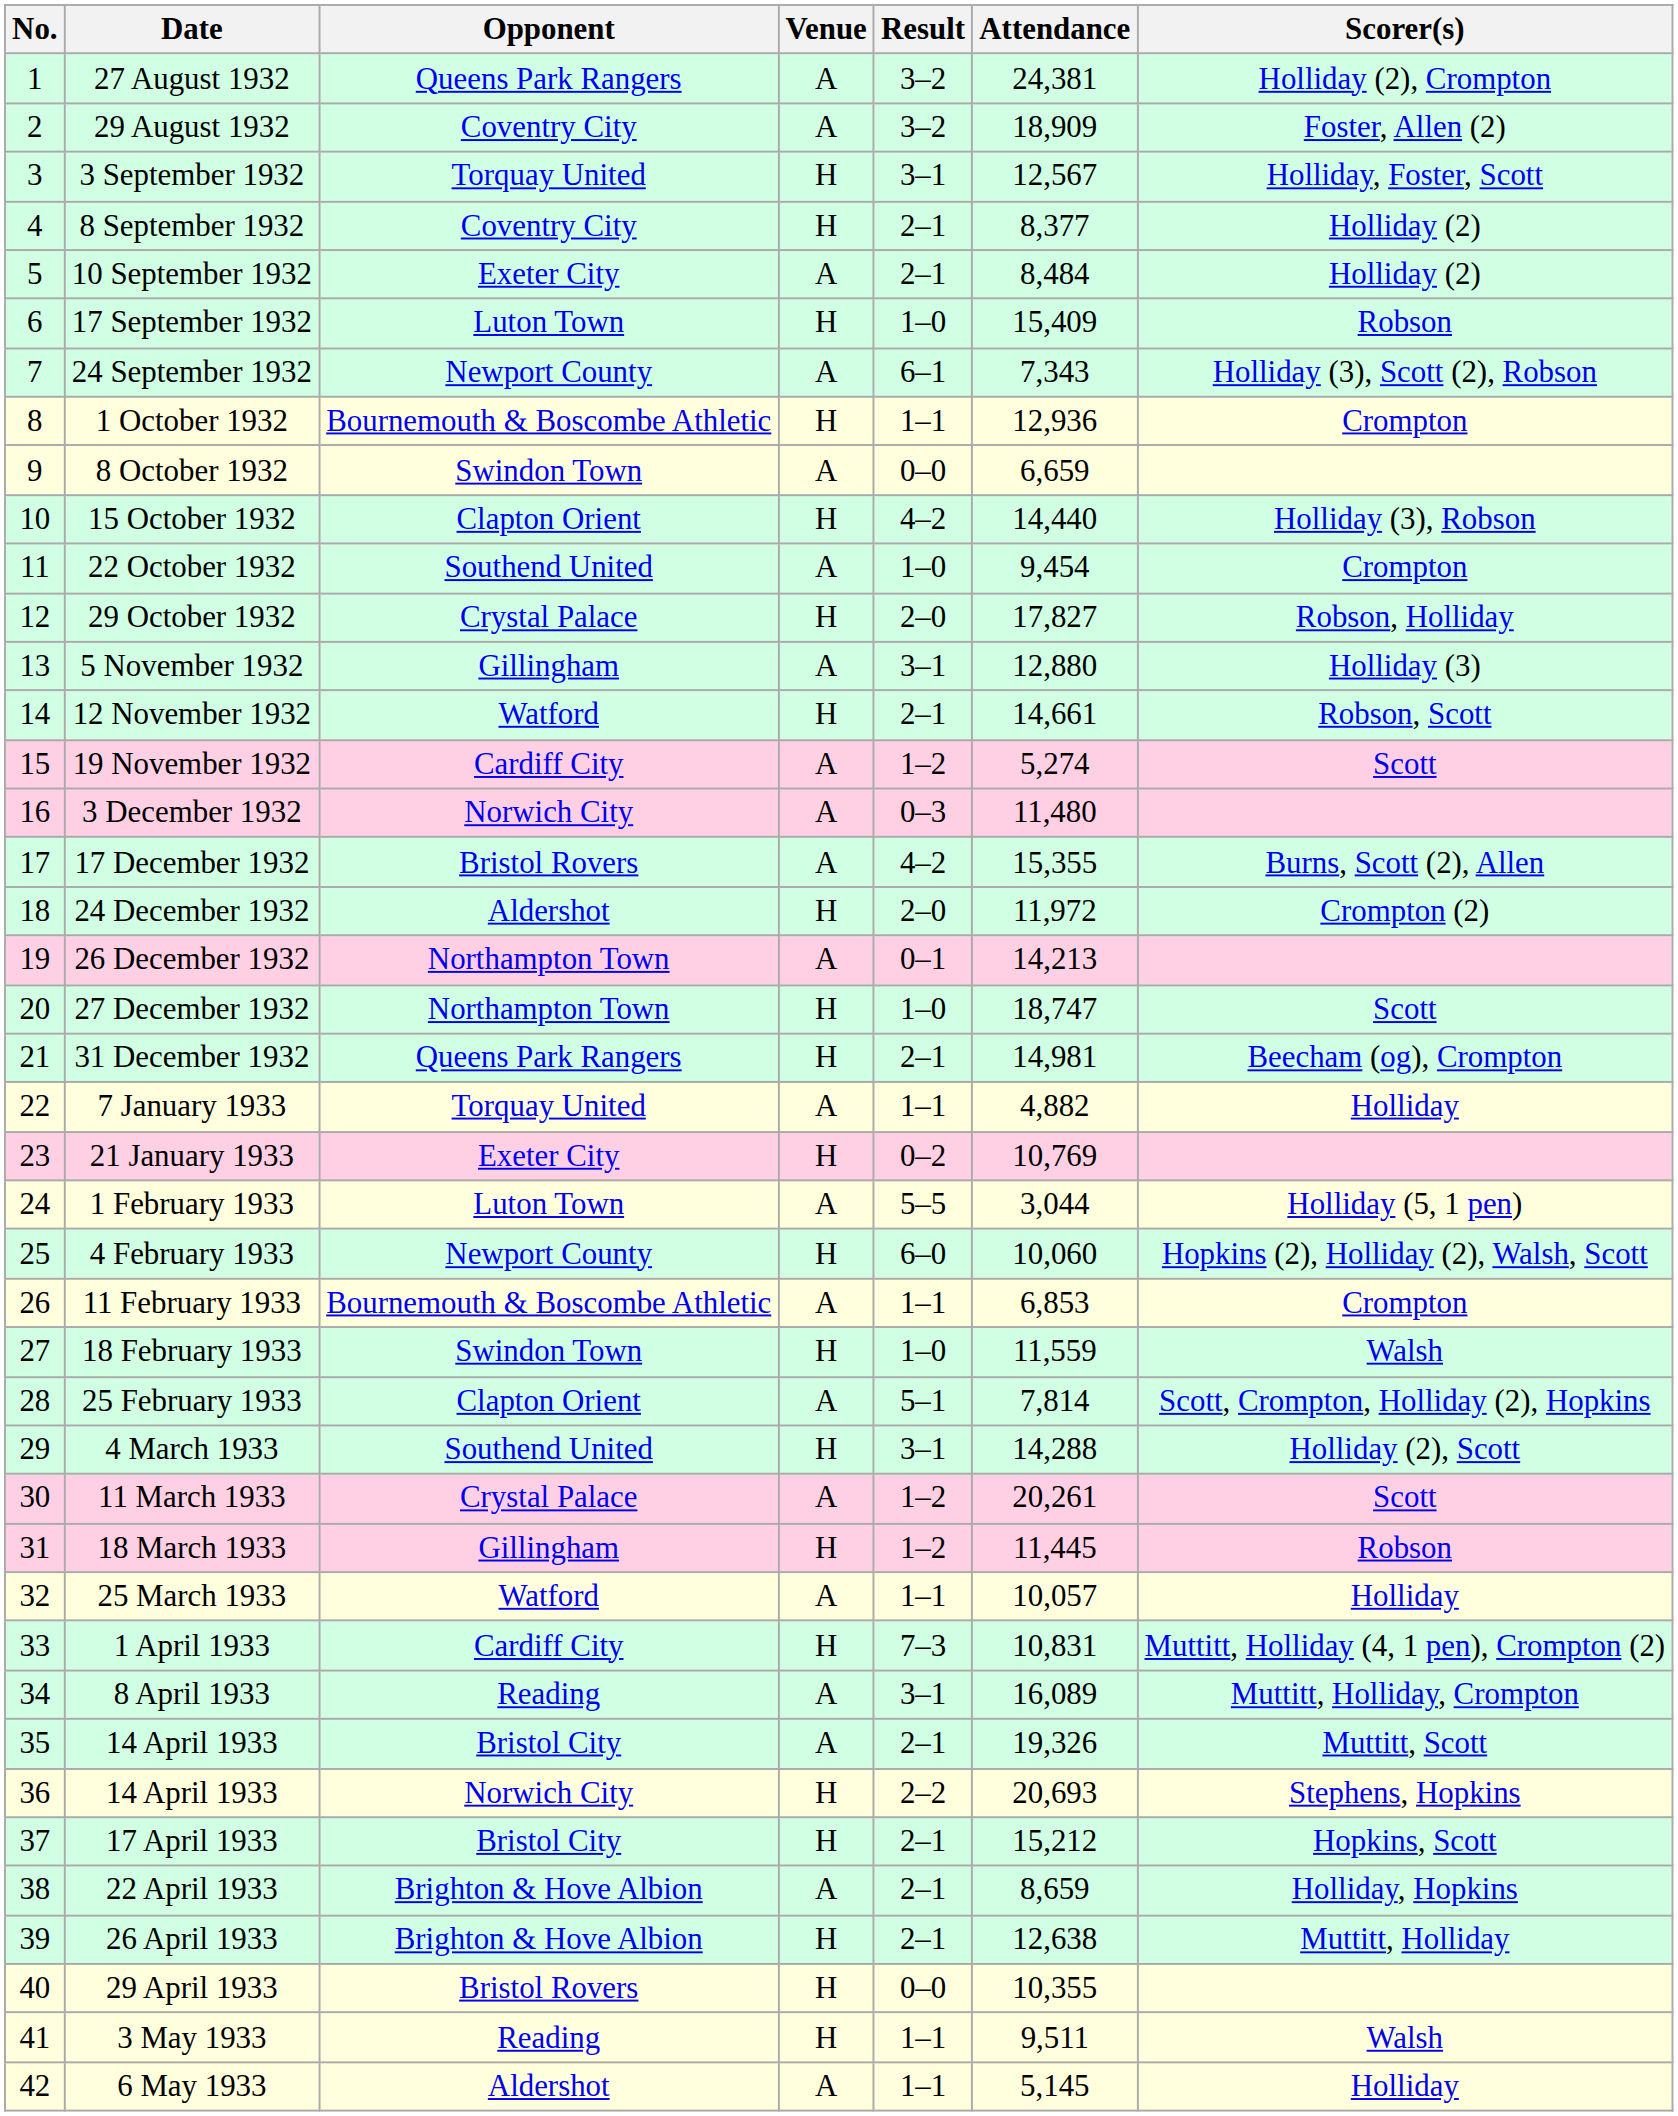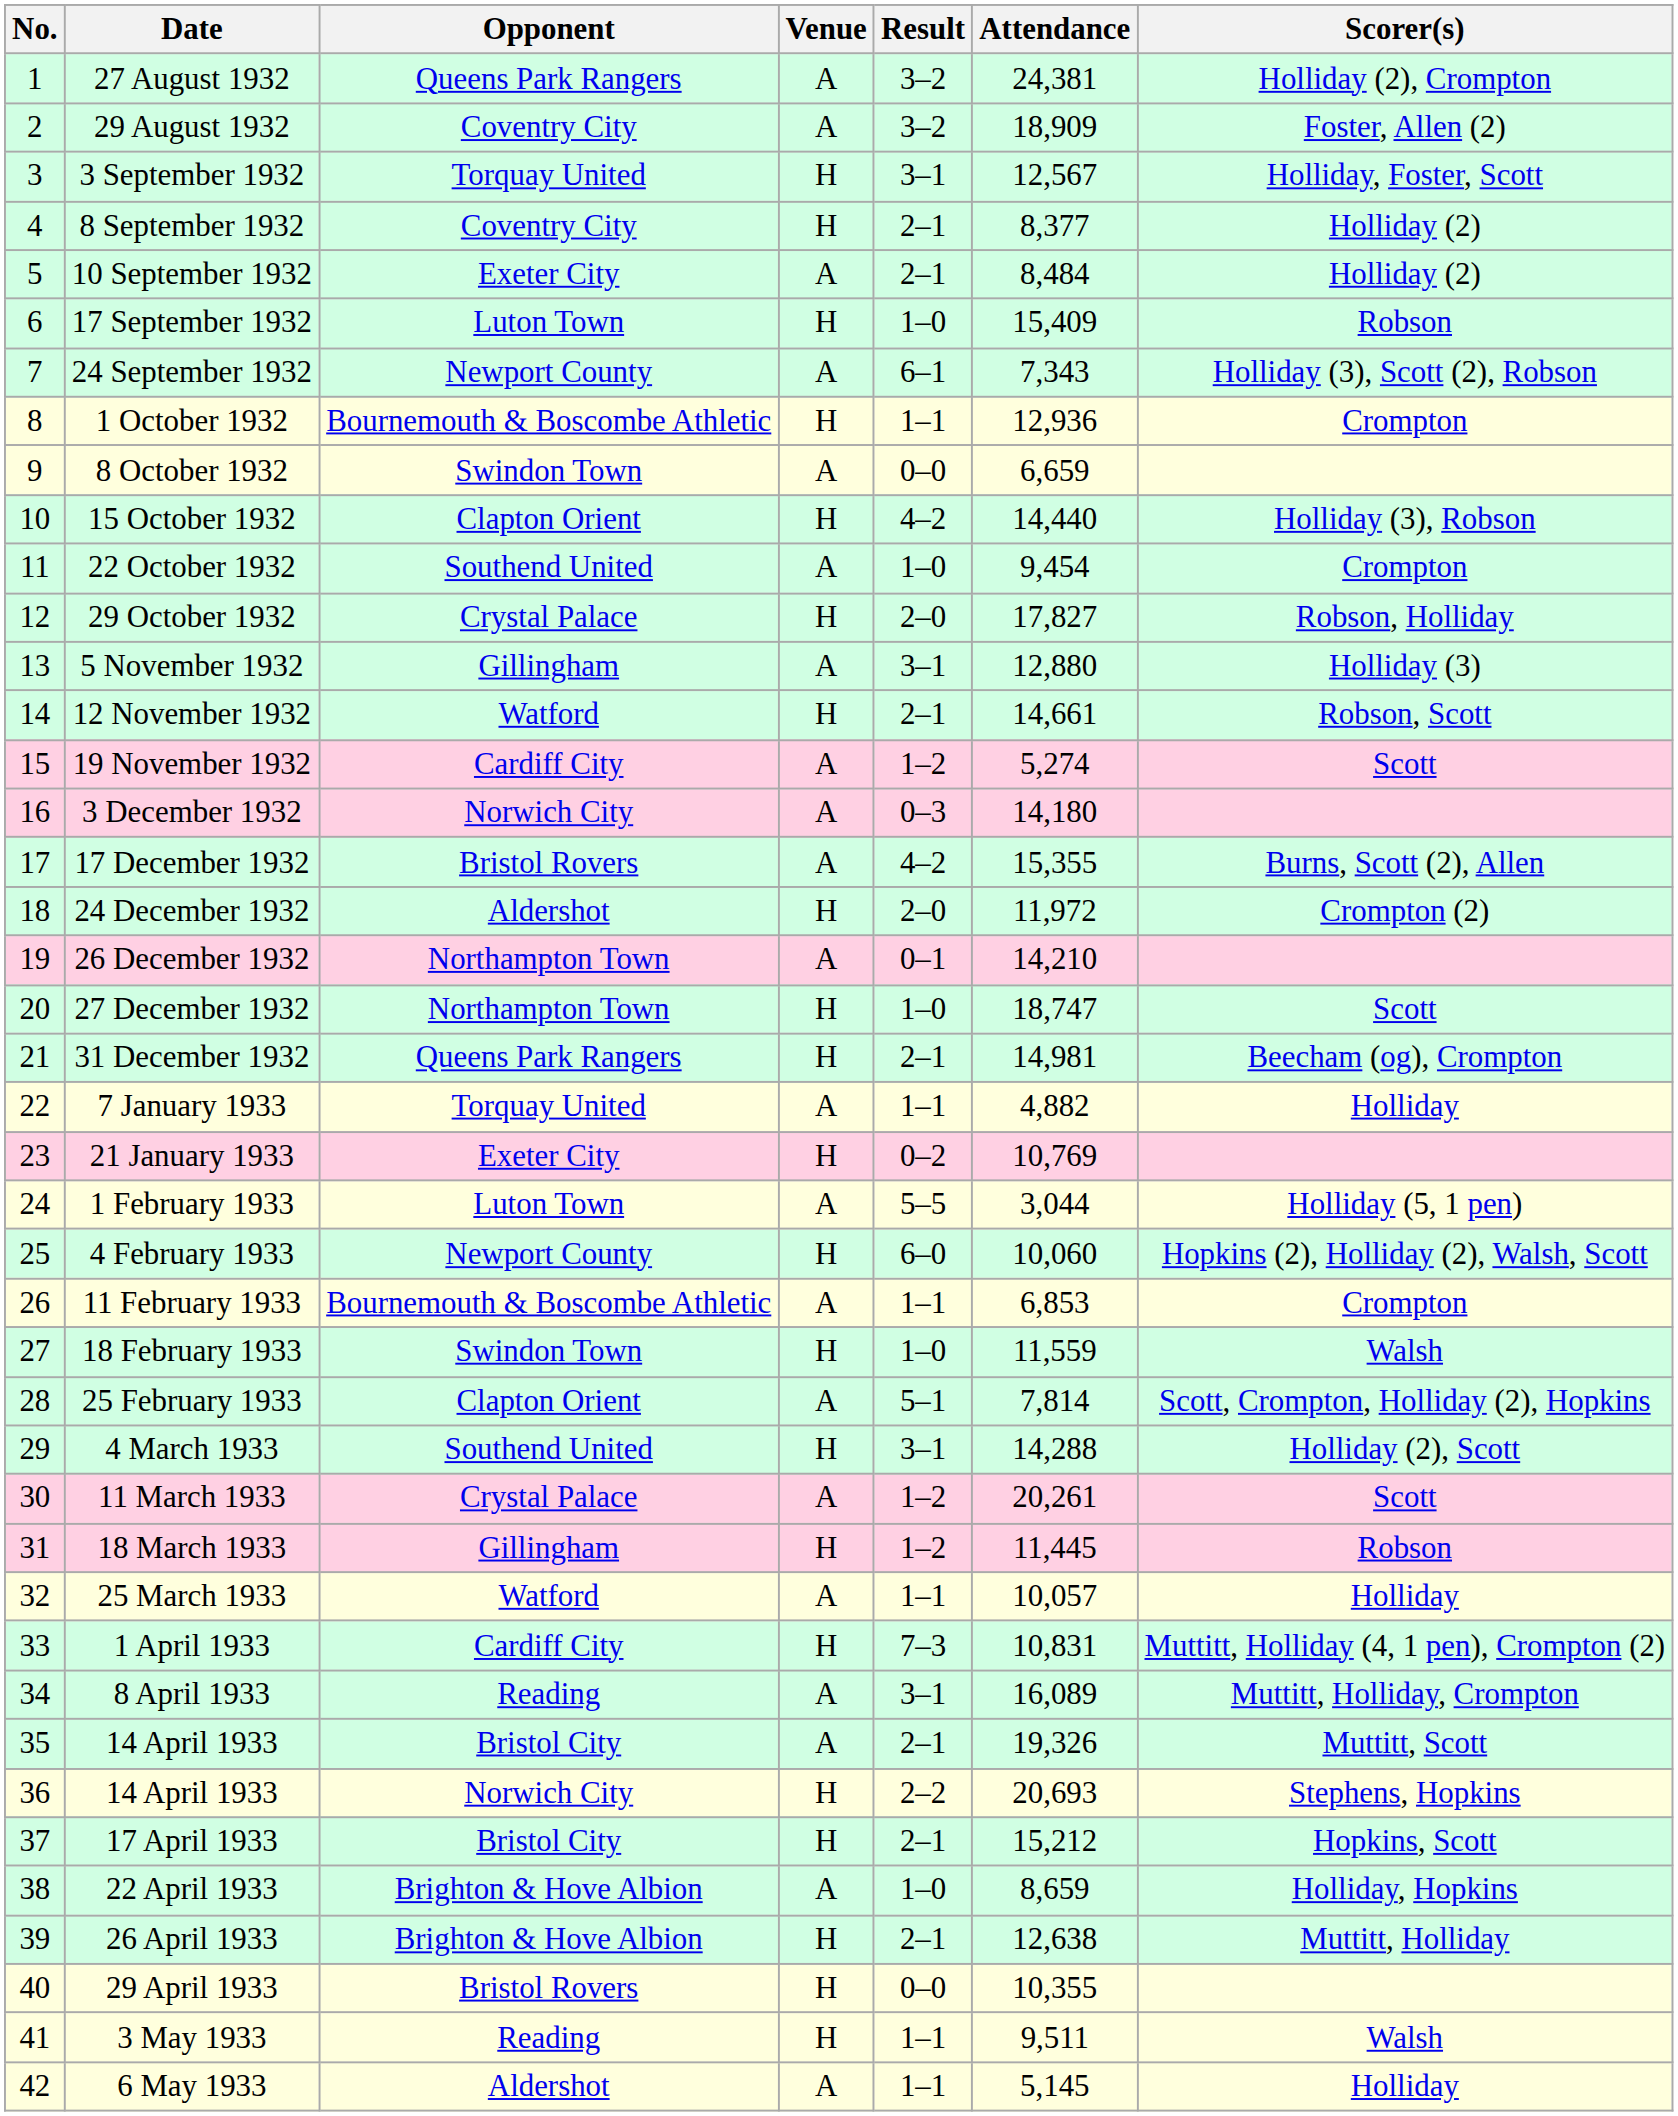3 December 1932 | Attendance: 11,480 -> 14,180
26 December 1932 | Attendance: 14,213 -> 14,210
22 April 1933 | Result: 2–1 -> 1–0
